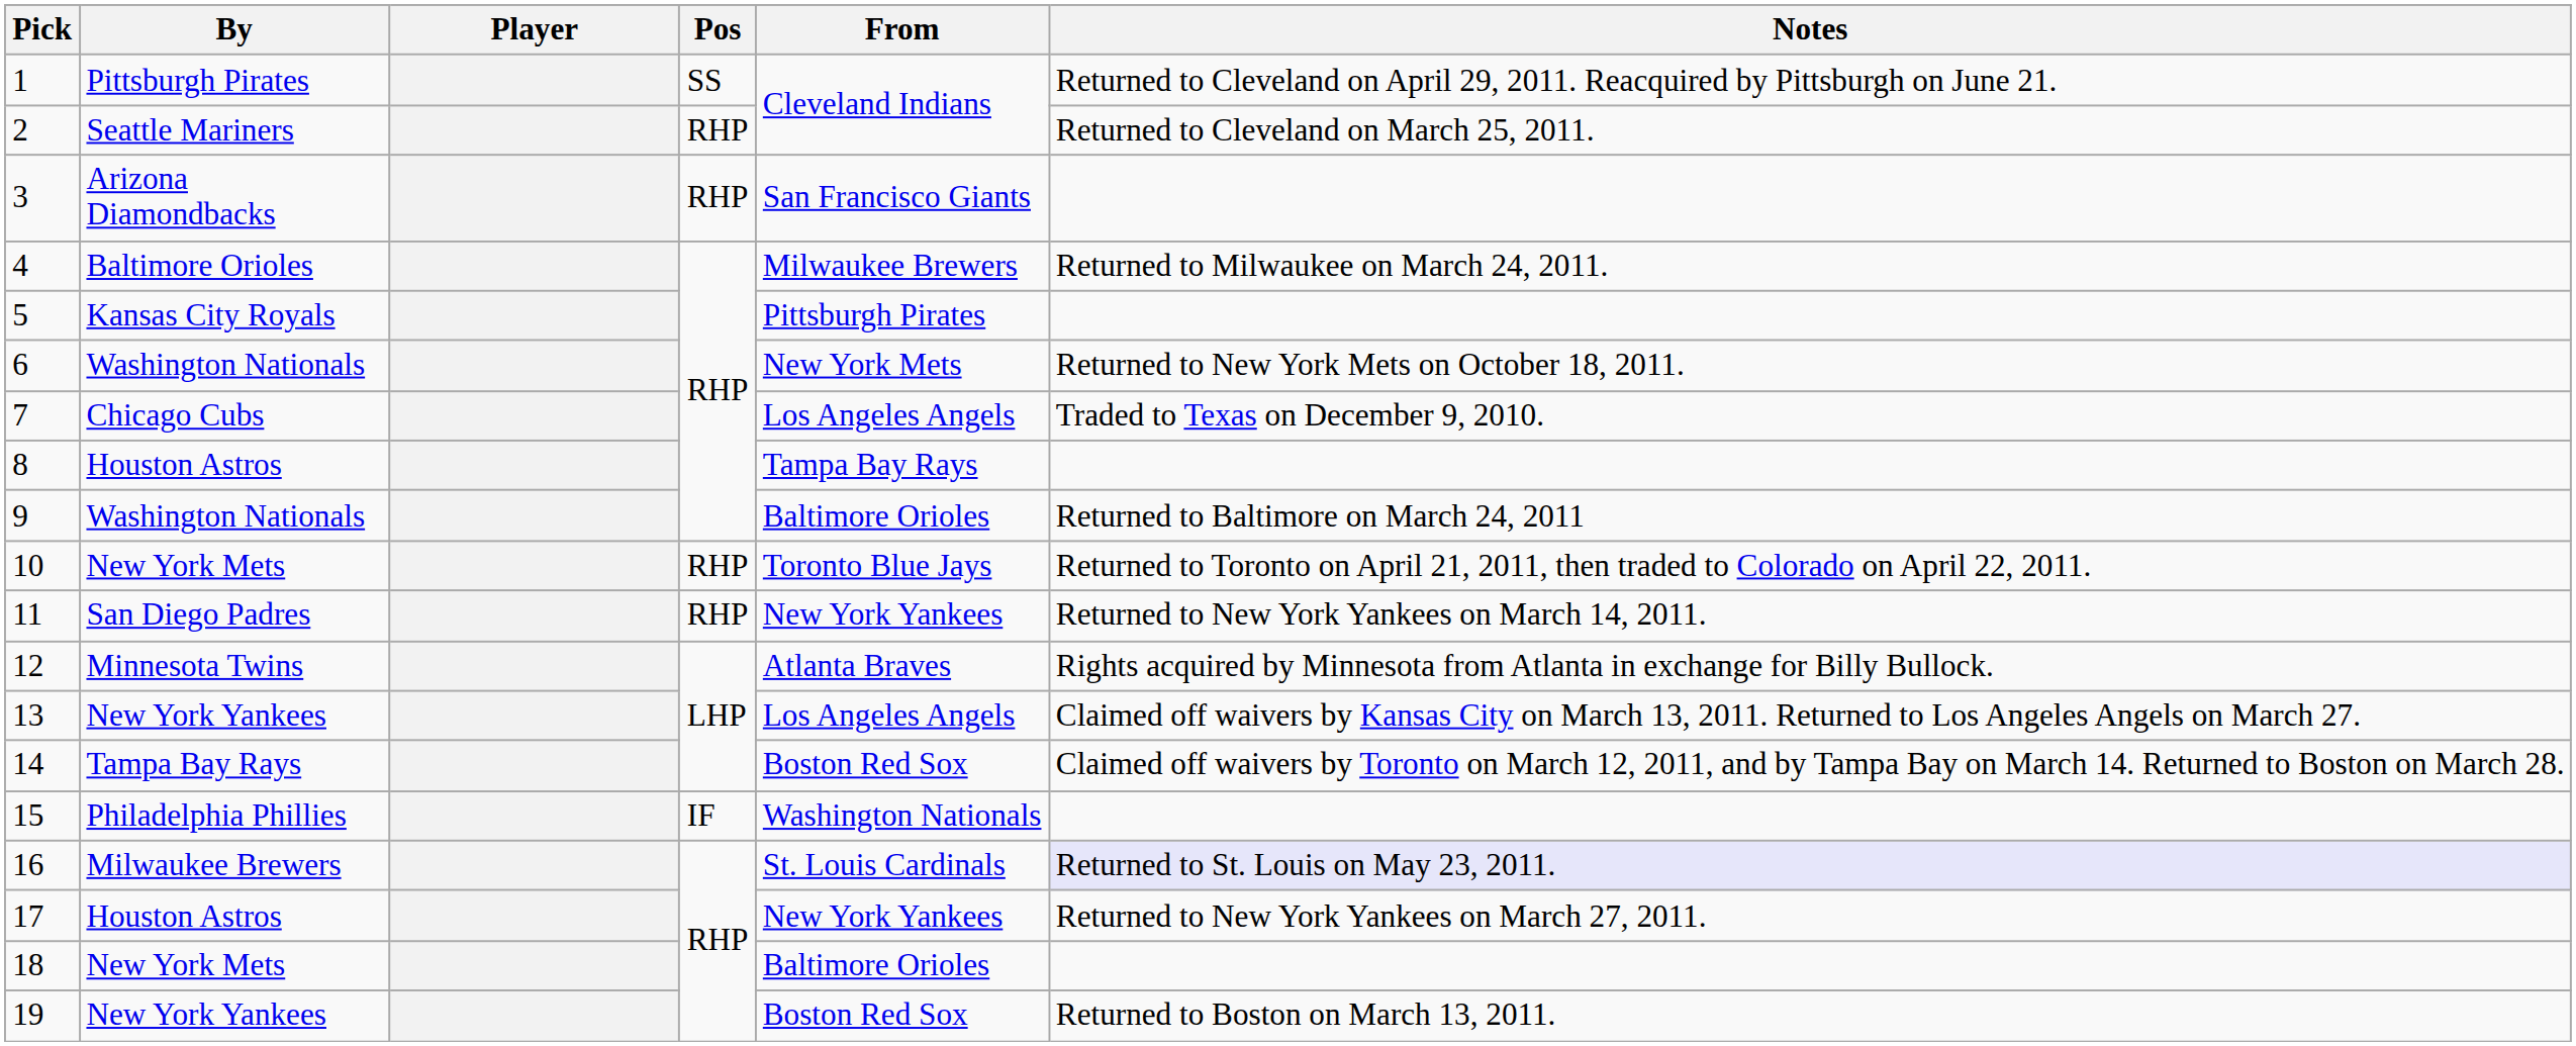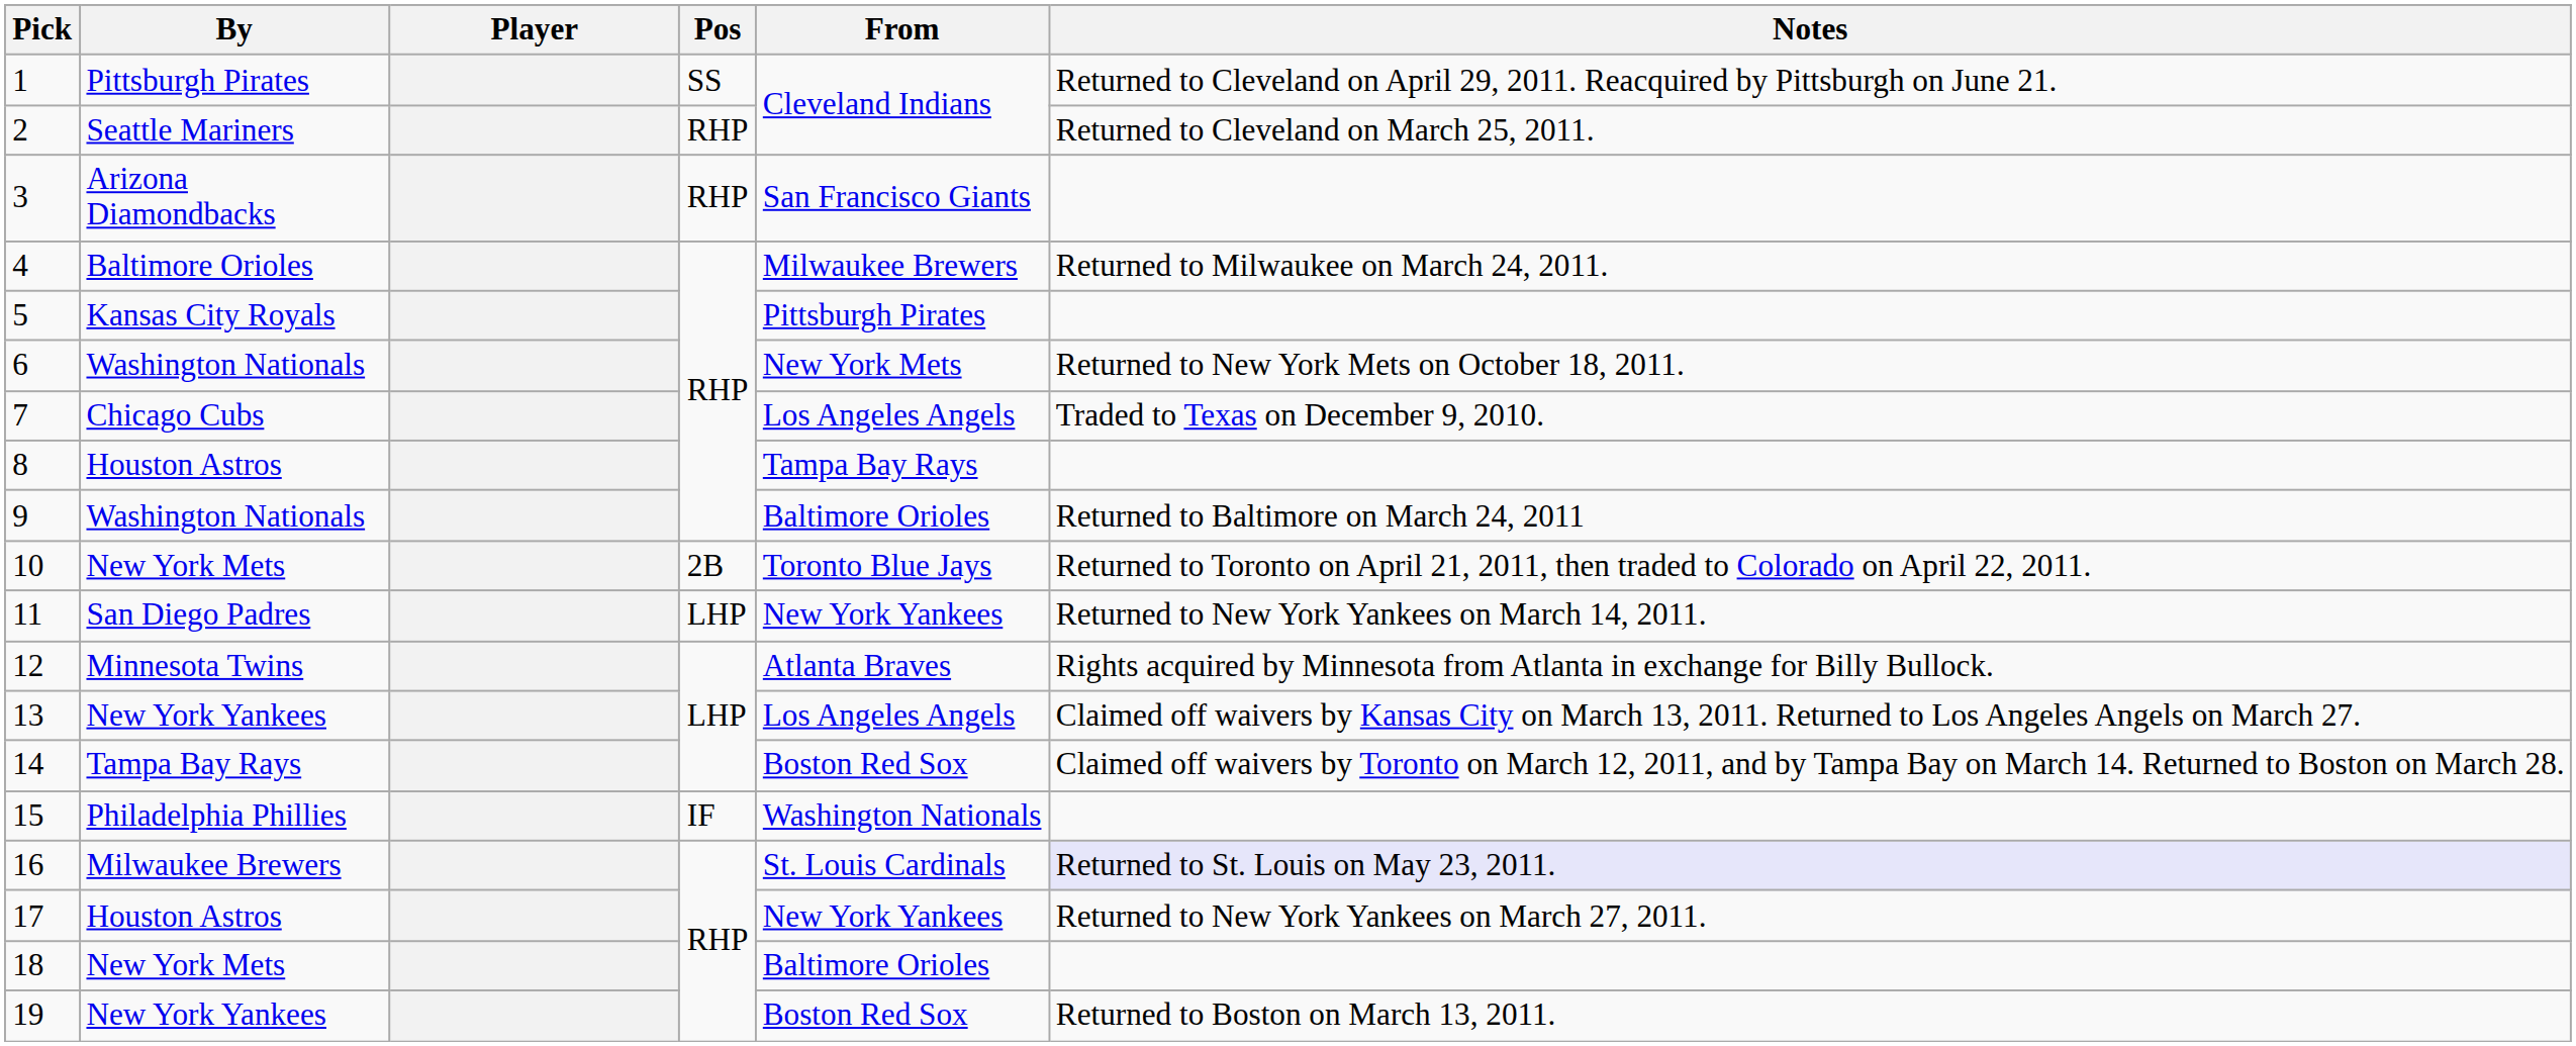10 | Pos: RHP -> 2B
11 | Pos: RHP -> LHP
